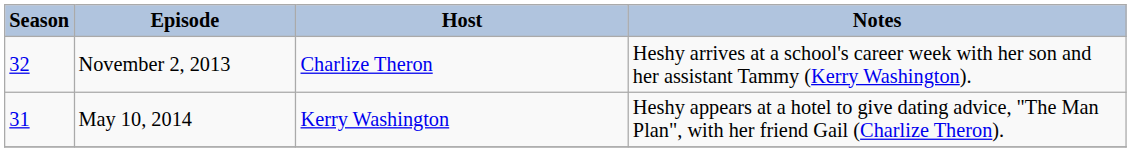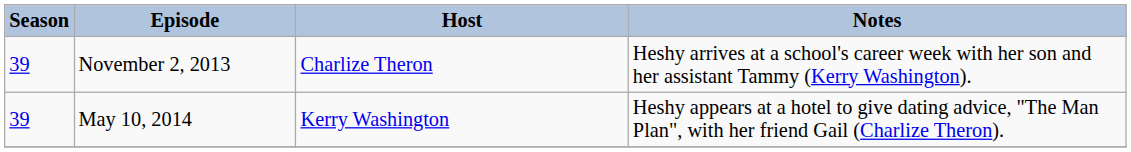November 2, 2013 | Season: 32 -> 39
May 10, 2014 | Season: 31 -> 39
